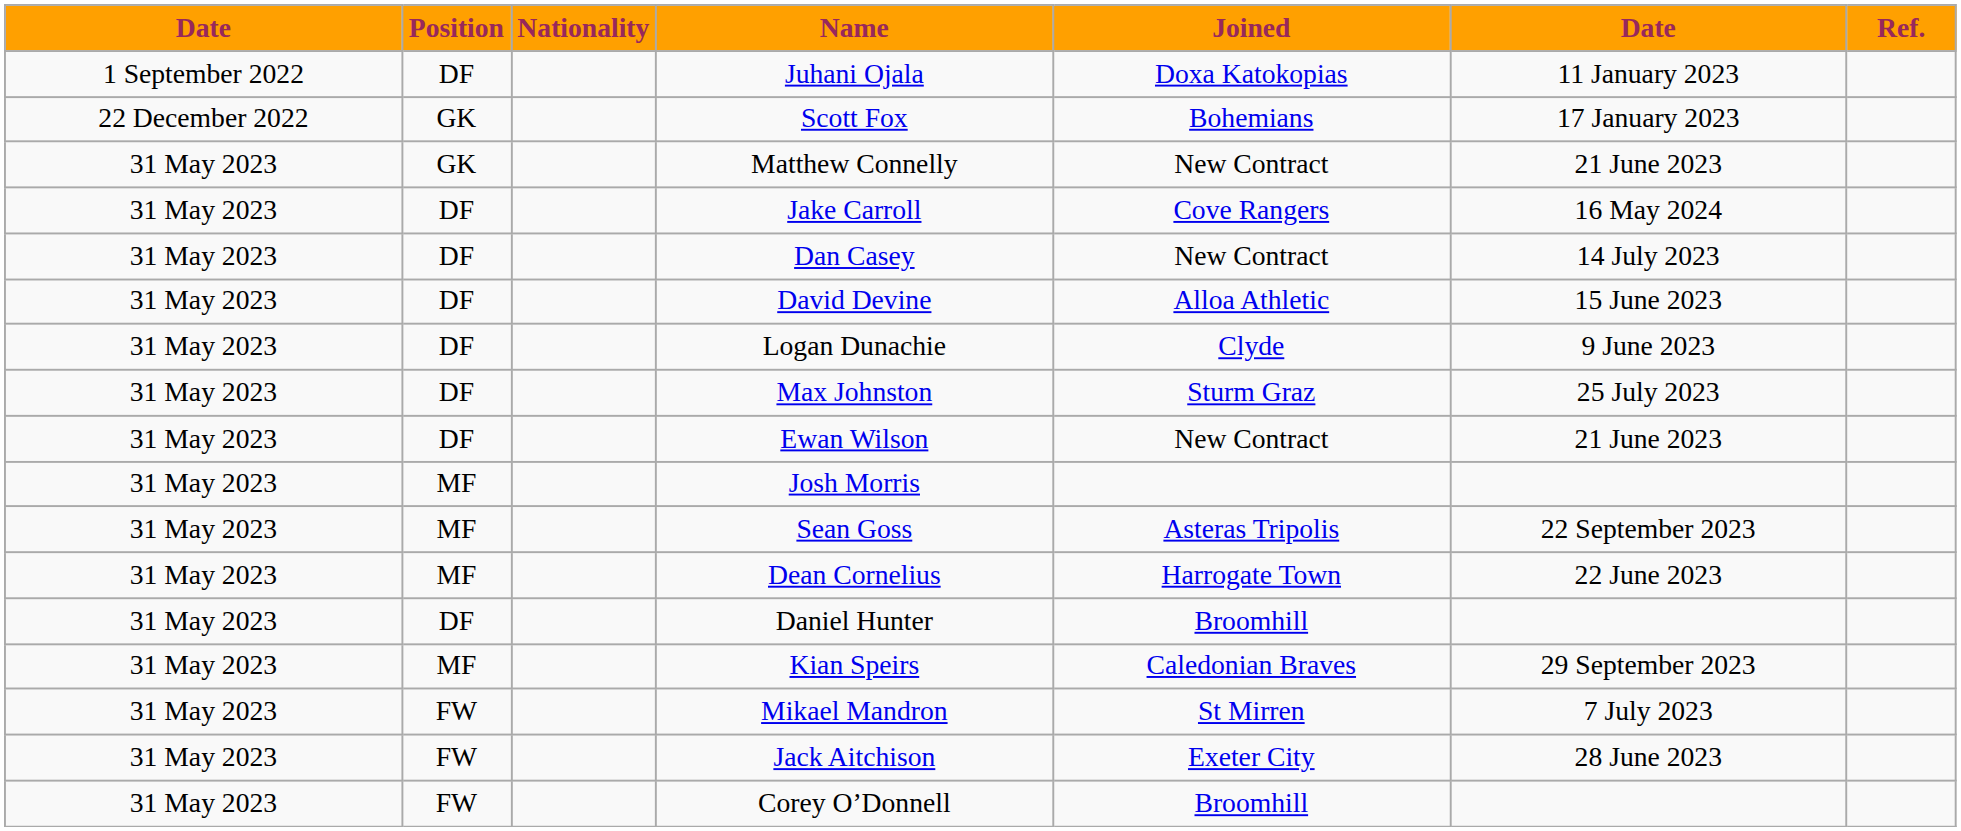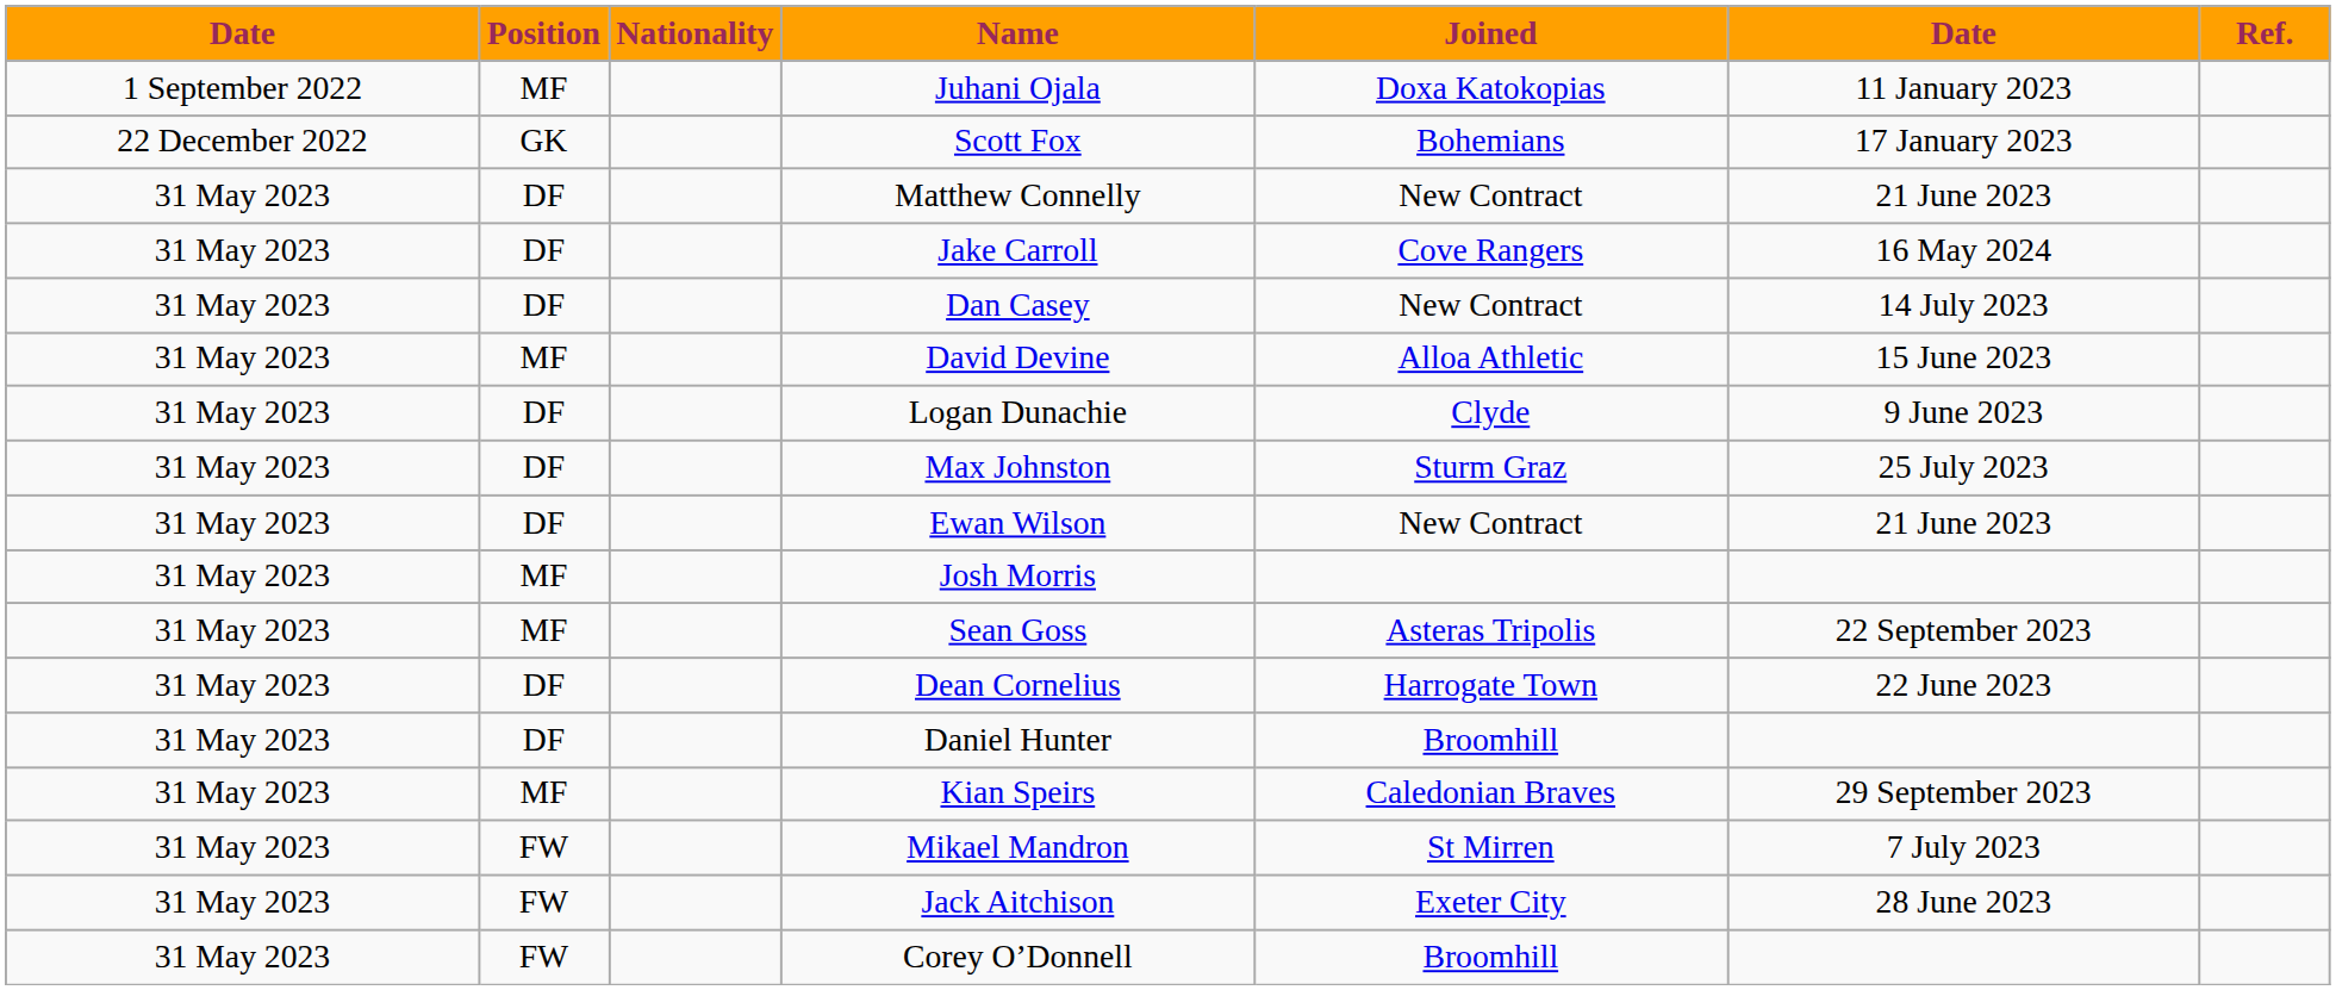Juhani Ojala | Position: DF -> MF
Matthew Connelly | Position: GK -> DF
David Devine | Position: DF -> MF
Dean Cornelius | Position: MF -> DF
